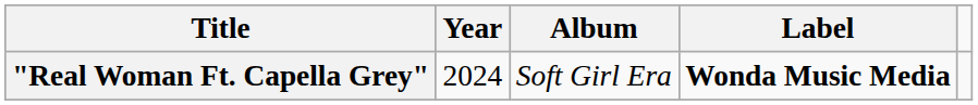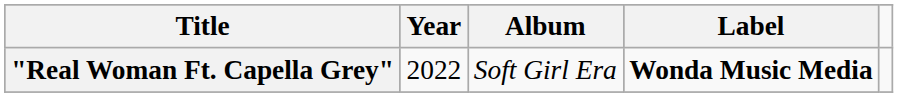"Real Woman Ft. Capella Grey" | Year: 2024 -> 2022
